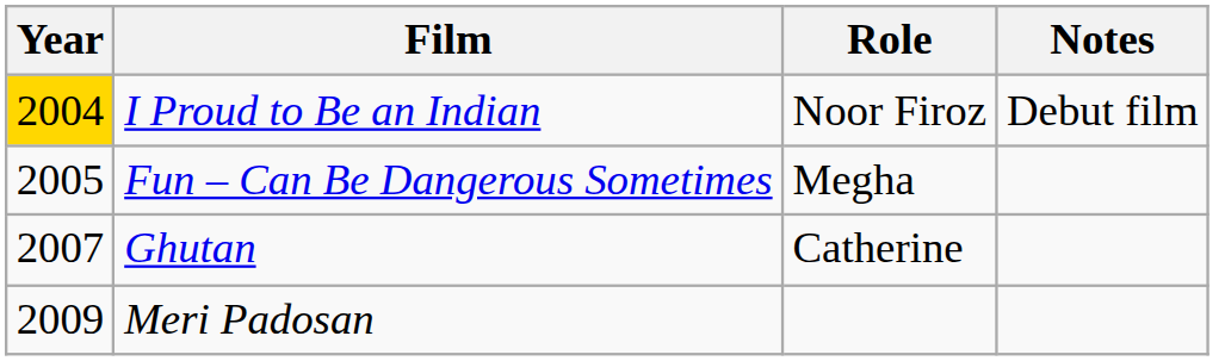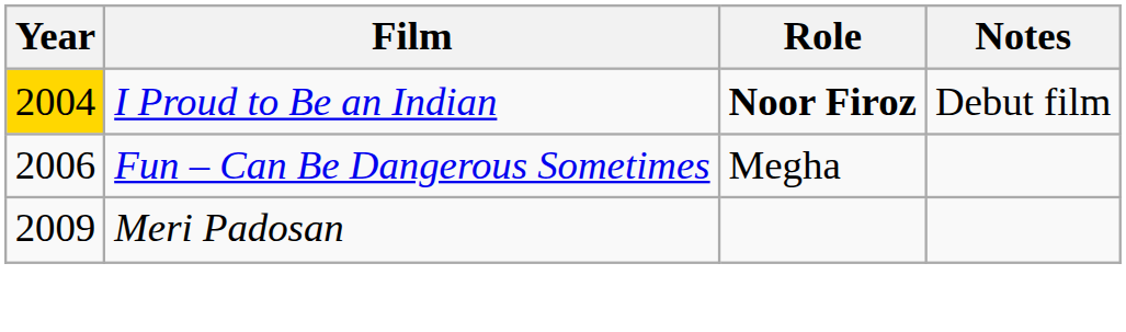I Proud to Be an Indian | Role: normal -> bold
Fun – Can Be Dangerous Sometimes | Year: 2005 -> 2006
- row: 2007 | Ghutan | Catherine
